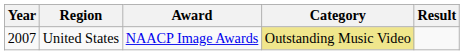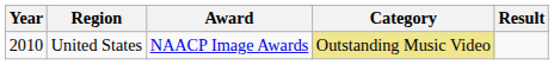United States | Year: 2007 -> 2010
